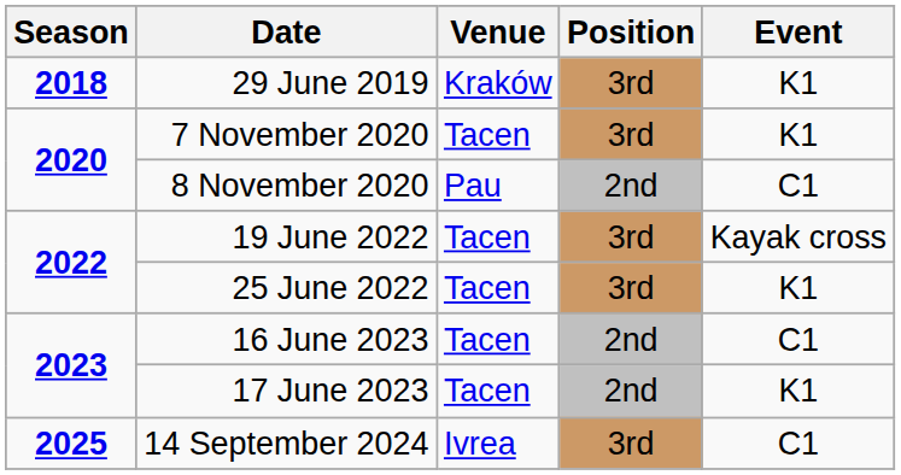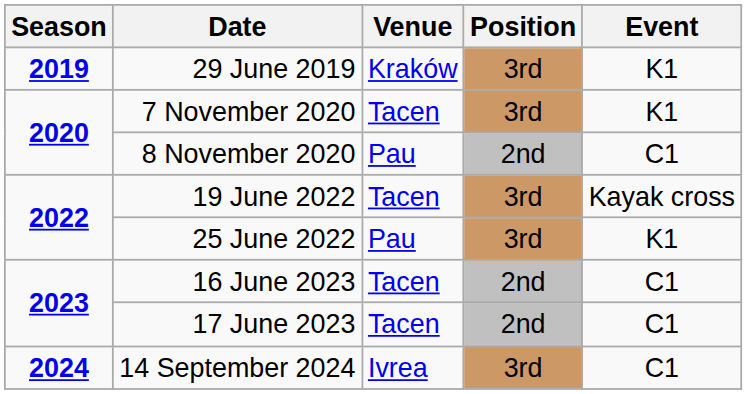29 June 2019 | Season: 2018 -> 2019
25 June 2022 | Venue: Tacen -> Pau
17 June 2023 | Event: K1 -> C1
14 September 2024 | Season: 2025 -> 2024
